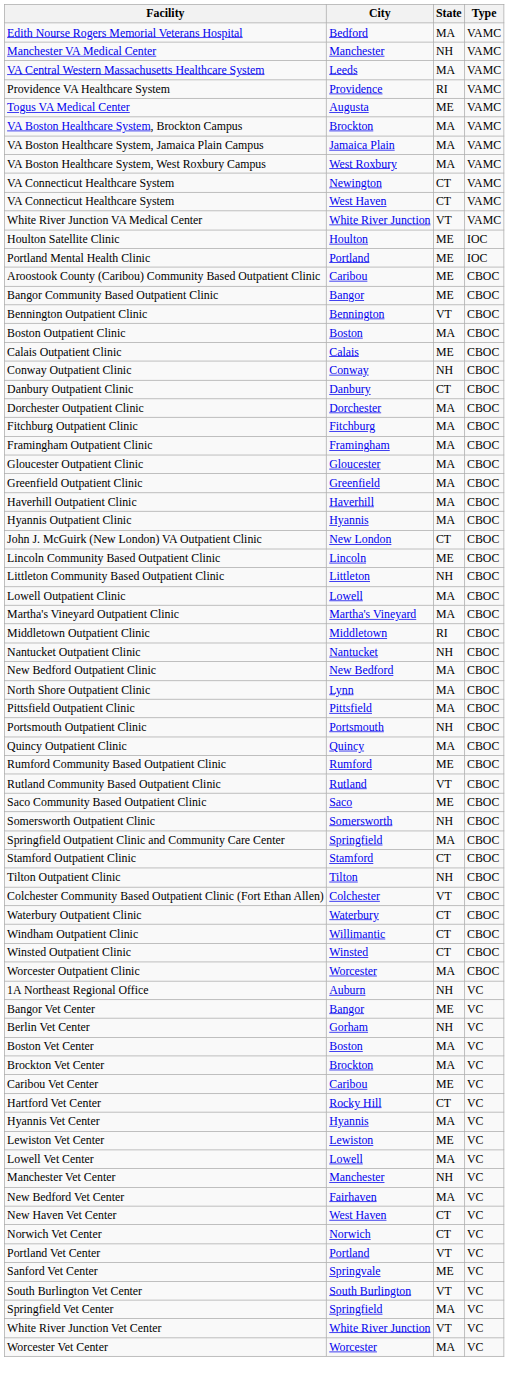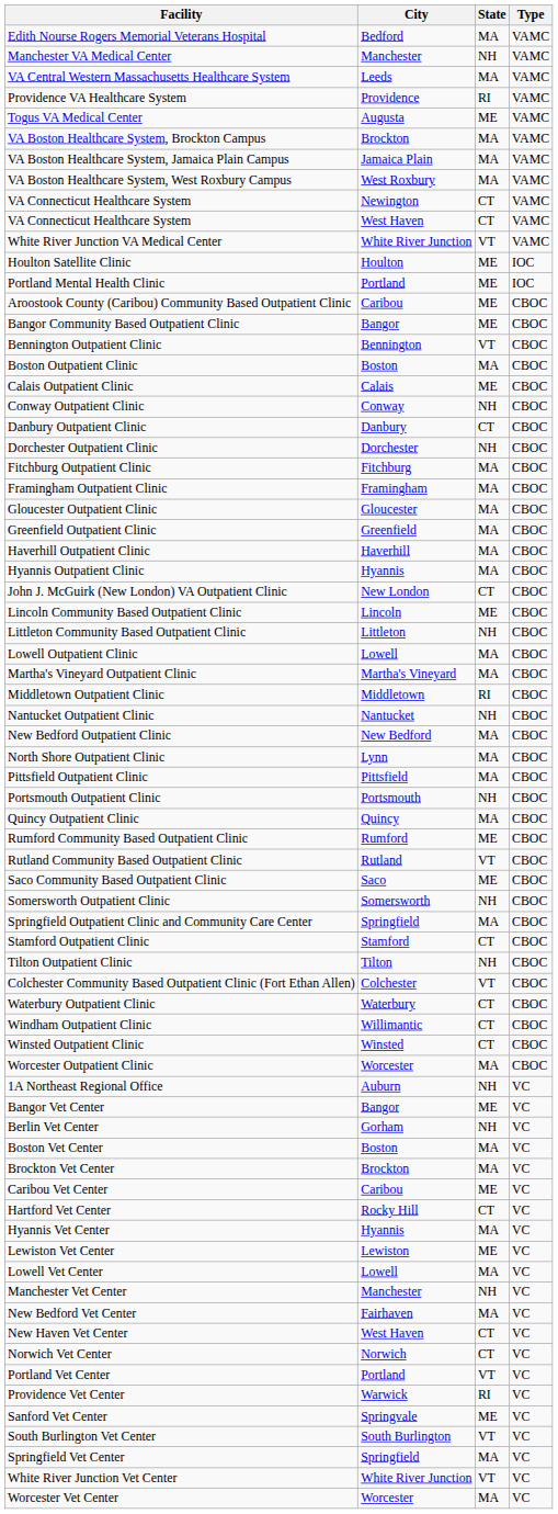Dorchester Outpatient Clinic | State: MA -> NH
+ row: Providence Vet Center | Warwick | RI | VC
